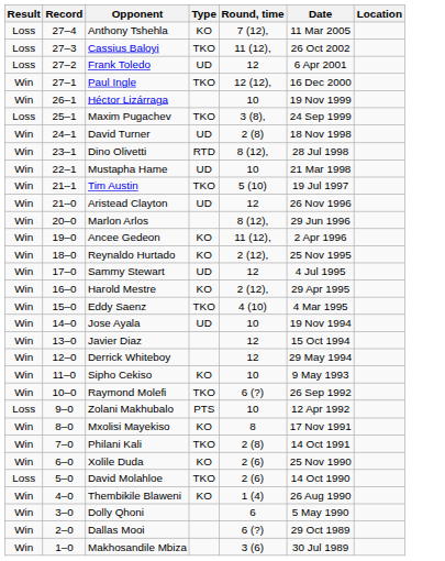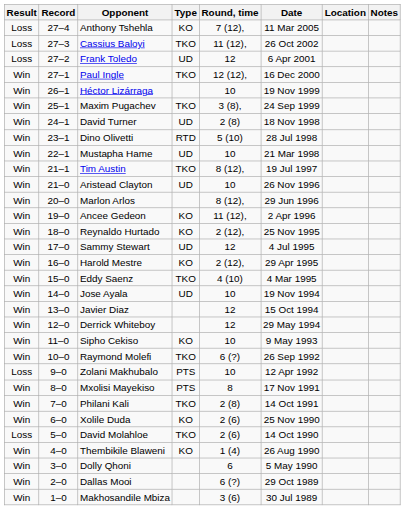+ column: Notes
Maxim Pugachev | Result: Loss -> Win
Dino Olivetti | Round, time: 8 (12), -> 5 (10)
Tim Austin | Round, time: 5 (10) -> 8 (12),
Aristead Clayton | Round, time: 12 -> 10
Mxolisi Mayekiso | Type: KO -> PTS
